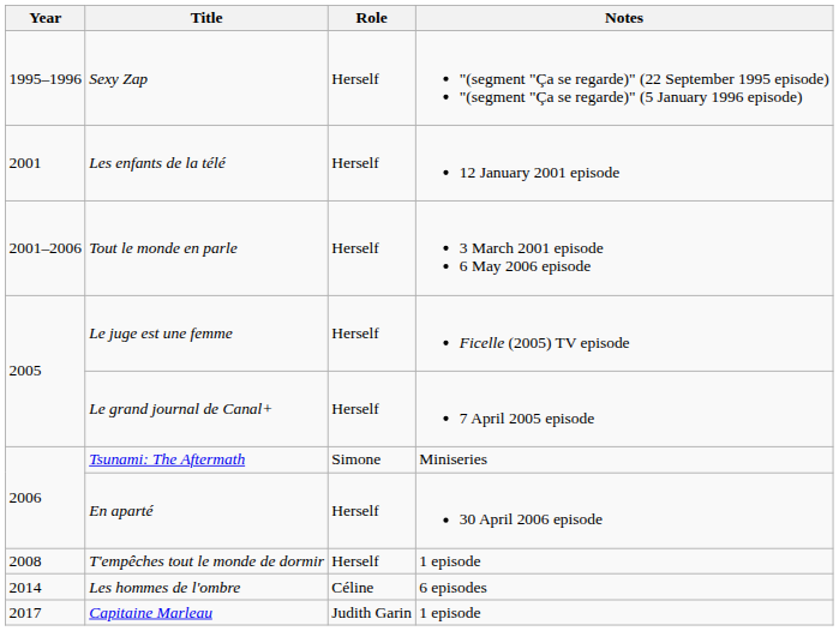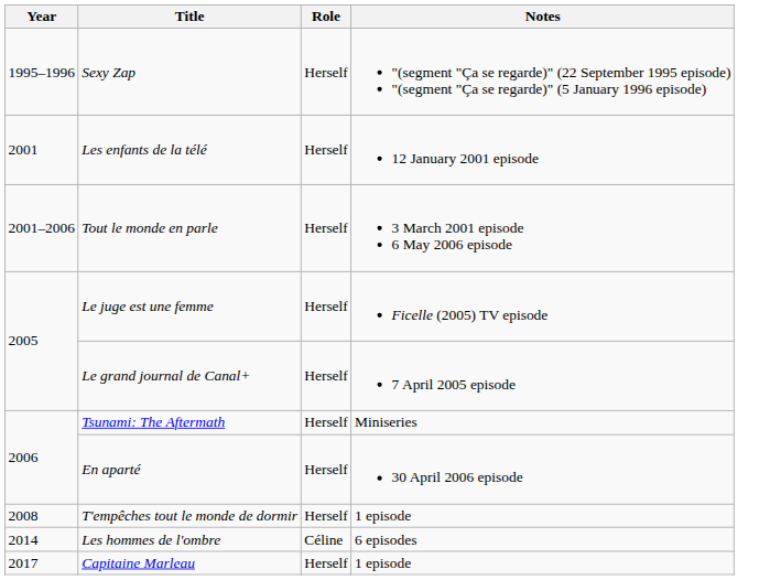Tsunami: The Aftermath | Role: Simone -> Herself
Capitaine Marleau | Role: Judith Garin -> Herself
